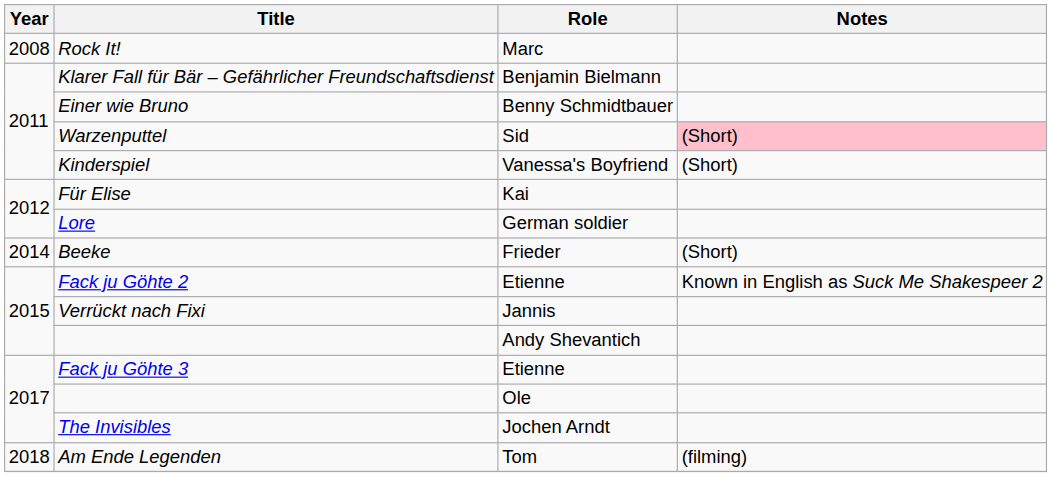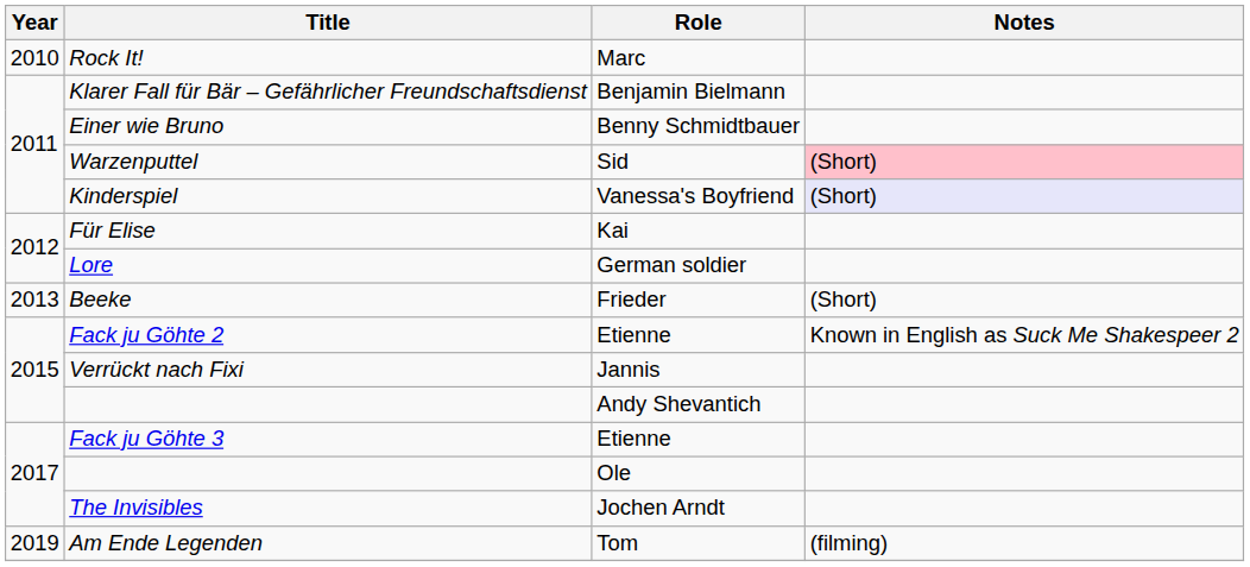Rock It! | Year: 2008 -> 2010
Kinderspiel | Notes: no background -> lavender background
Beeke | Year: 2014 -> 2013
Am Ende Legenden | Year: 2018 -> 2019
